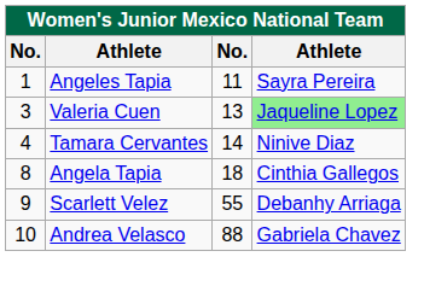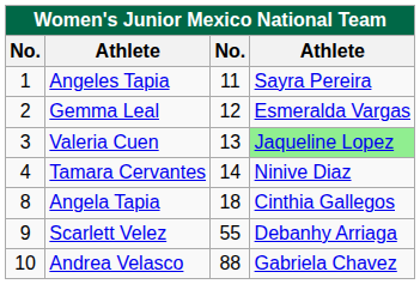+ row: 2 | Gemma Leal | 12 | Esmeralda Vargas
